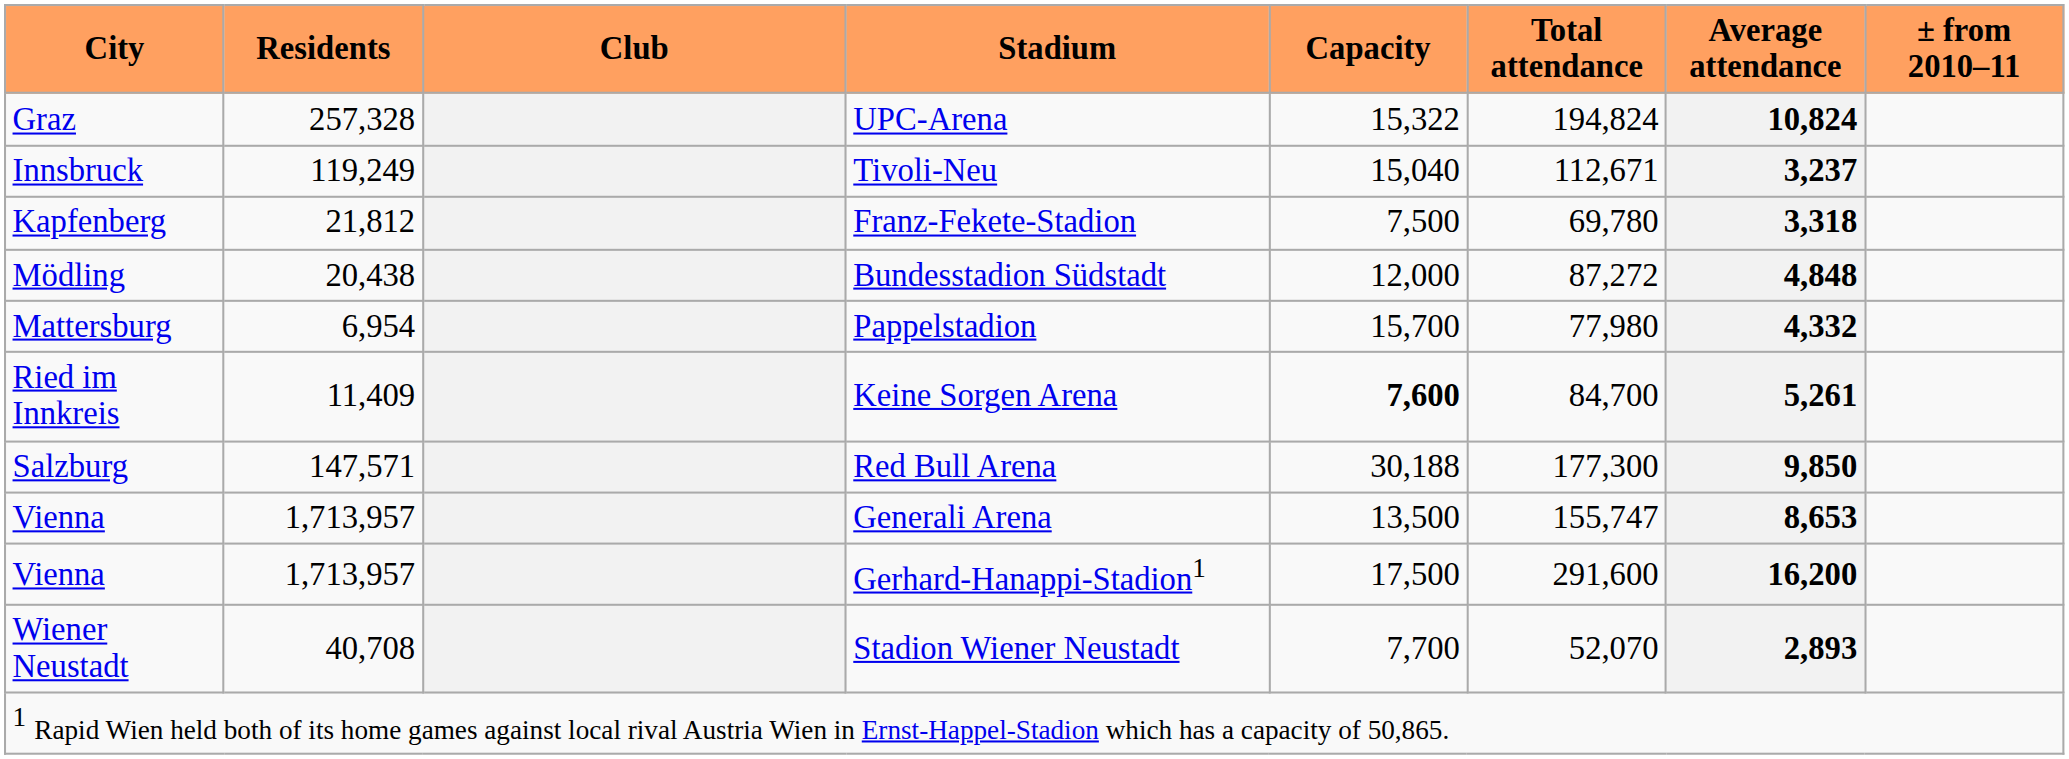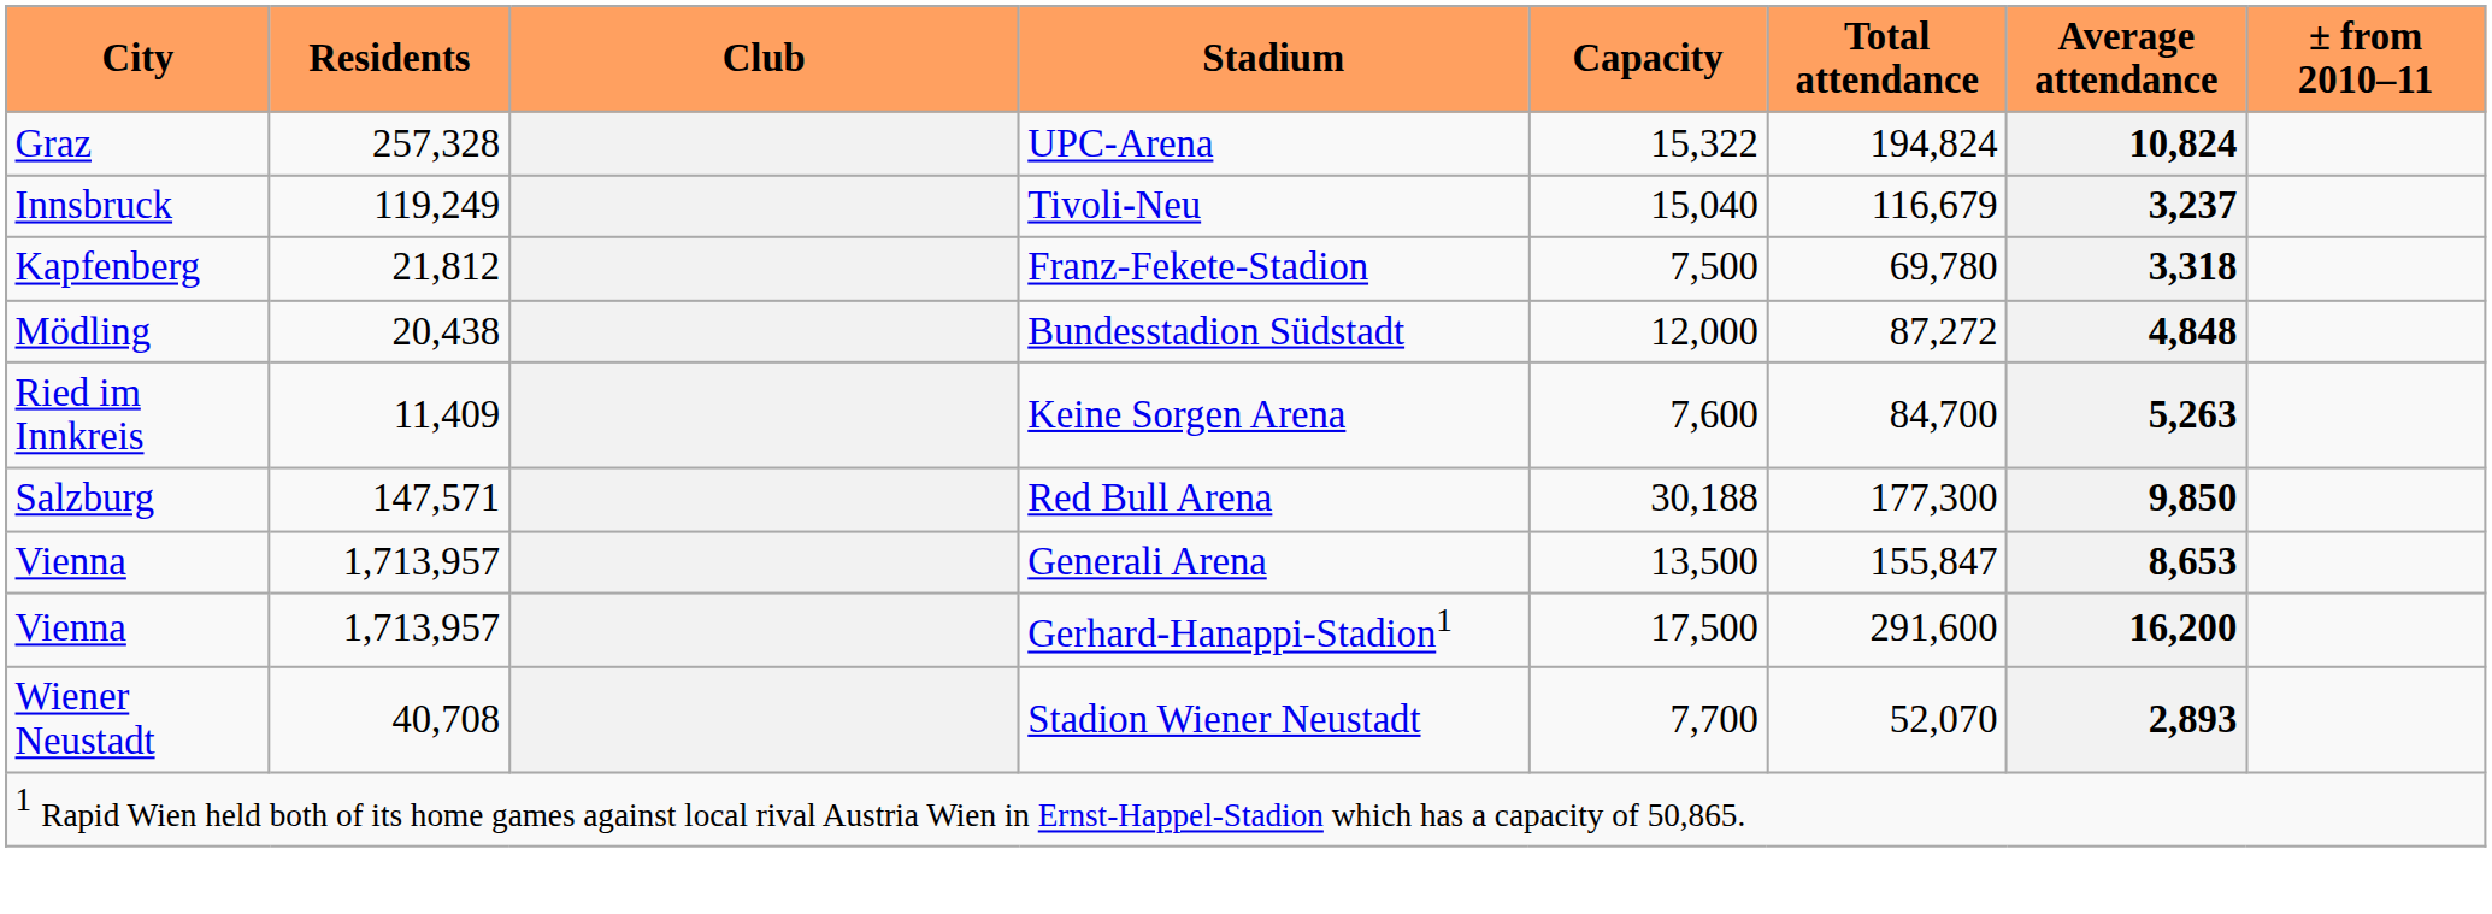Tivoli-Neu | Total attendance: 112,671 -> 116,679
- row: Mattersburg | 6,954 | Pappelstadion | 15,700 | 77,980 | 4,332
Keine Sorgen Arena | Capacity: bold -> normal
Keine Sorgen Arena | Average attendance: 5,261 -> 5,263
Generali Arena | Total attendance: 155,747 -> 155,847
